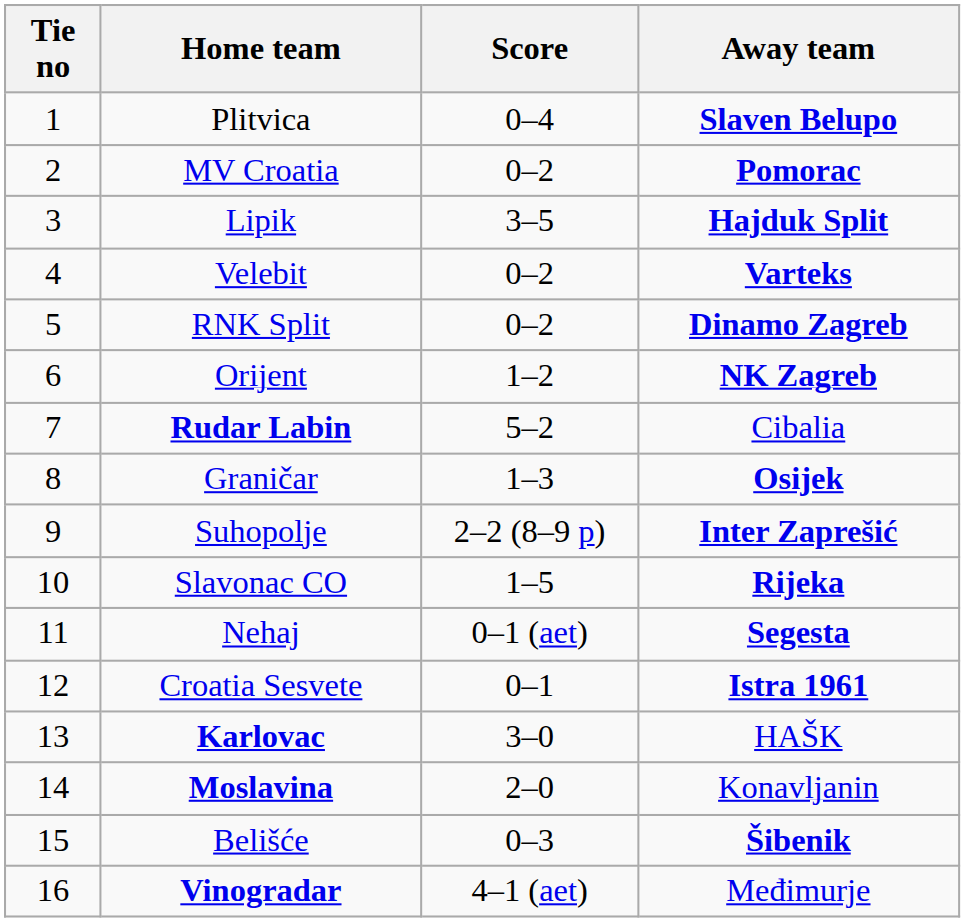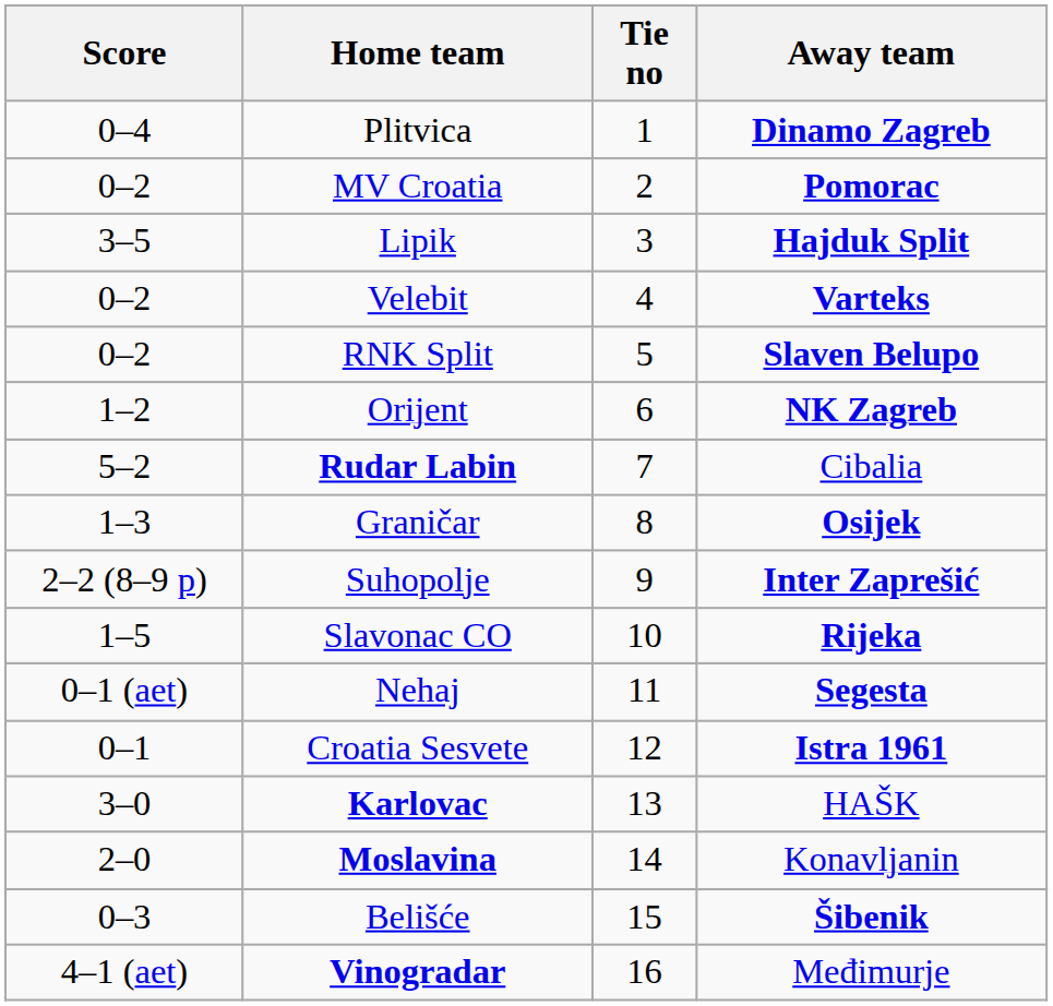columns swapped: Tie no <-> Score
Plitvica | Away team: Slaven Belupo -> Dinamo Zagreb
RNK Split | Away team: Dinamo Zagreb -> Slaven Belupo
